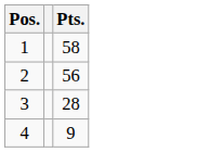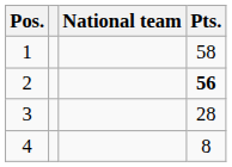+ column: National team
2 | Pts.: normal -> bold
4 | Pts.: 9 -> 8
